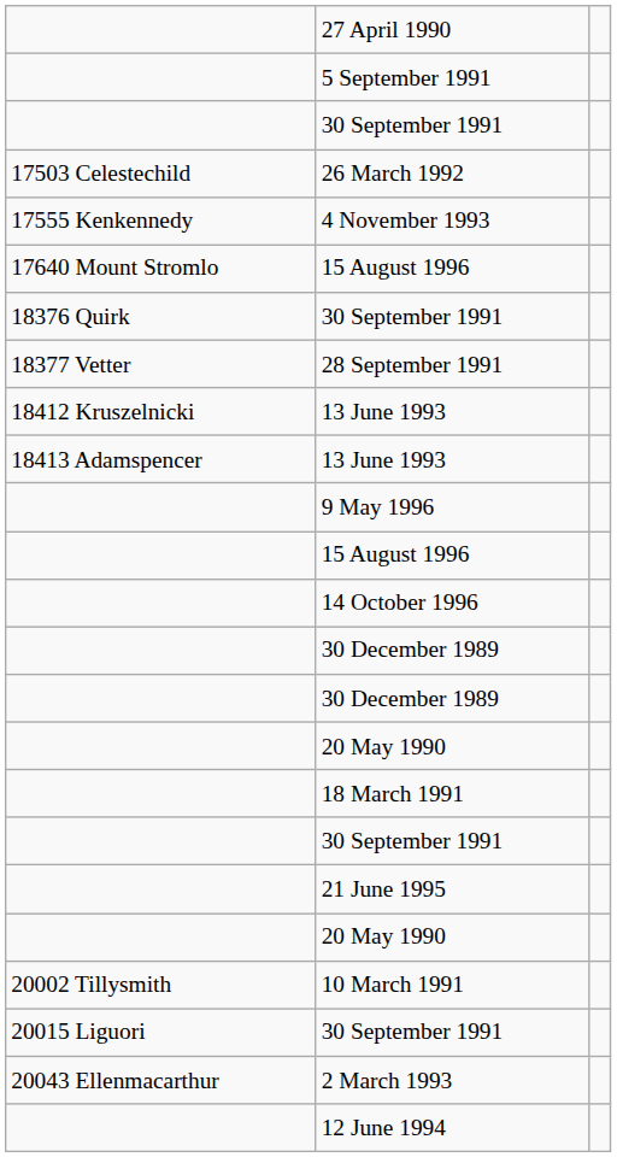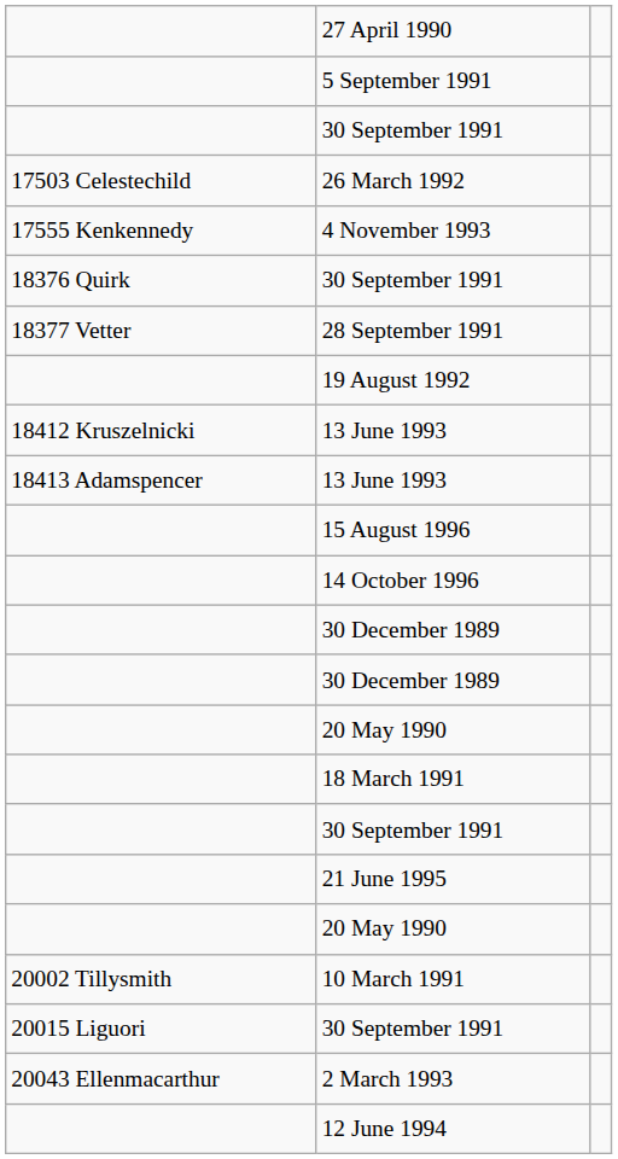- row: 17640 Mount Stromlo | 15 August 1996
+ row: 19 August 1992
- row: 9 May 1996
